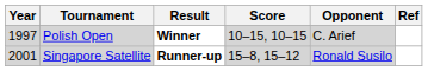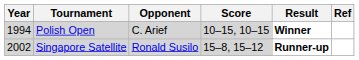columns swapped: Opponent <-> Result
Polish Open | Year: 1997 -> 1994
Singapore Satellite | Year: 2001 -> 2002
